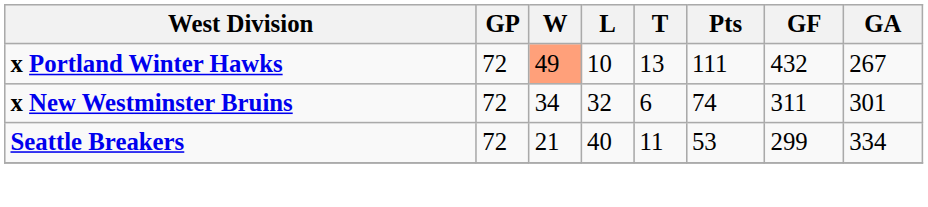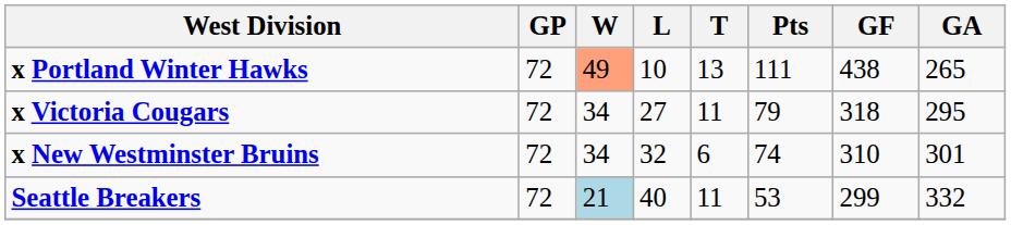x Portland Winter Hawks | GF: 432 -> 438
x Portland Winter Hawks | GA: 267 -> 265
+ row: x Victoria Cougars | 72 | 34 | 27 | 11 | 79 | 318 | 295
x New Westminster Bruins | GF: 311 -> 310
Seattle Breakers | W: no background -> lightblue background
Seattle Breakers | GA: 334 -> 332
